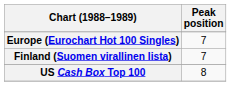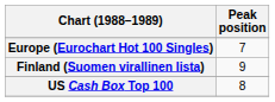Finland (Suomen virallinen lista) | Peak position: 7 -> 9
